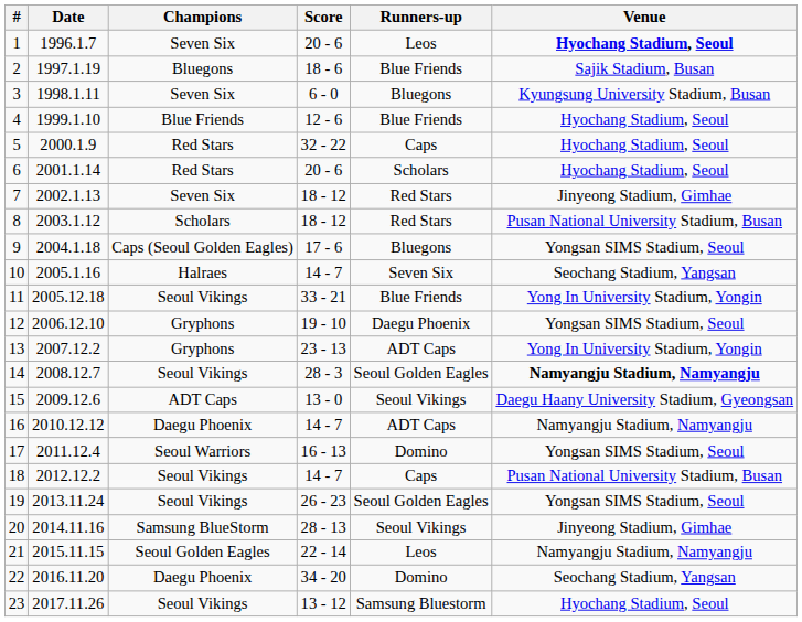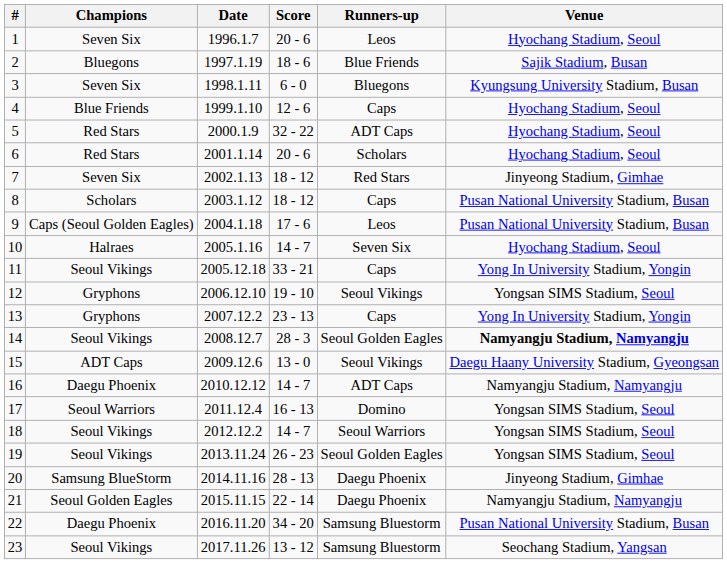columns swapped: Date <-> Champions
1 | Venue: bold -> normal
4 | Runners-up: Blue Friends -> Caps
5 | Runners-up: Caps -> ADT Caps
8 | Runners-up: Red Stars -> Caps
9 | Runners-up: Bluegons -> Leos
9 | Venue: Yongsan SIMS Stadium, Seoul -> Pusan National University Stadium, Busan
10 | Venue: Seochang Stadium, Yangsan -> Hyochang Stadium, Seoul
11 | Runners-up: Blue Friends -> Caps
12 | Runners-up: Daegu Phoenix -> Seoul Vikings
13 | Runners-up: ADT Caps -> Caps
18 | Runners-up: Caps -> Seoul Warriors
18 | Venue: Pusan National University Stadium, Busan -> Yongsan SIMS Stadium, Seoul
20 | Runners-up: Seoul Vikings -> Daegu Phoenix
21 | Runners-up: Leos -> Daegu Phoenix
22 | Runners-up: Domino -> Samsung Bluestorm
22 | Venue: Seochang Stadium, Yangsan -> Pusan National University Stadium, Busan
23 | Venue: Hyochang Stadium, Seoul -> Seochang Stadium, Yangsan
